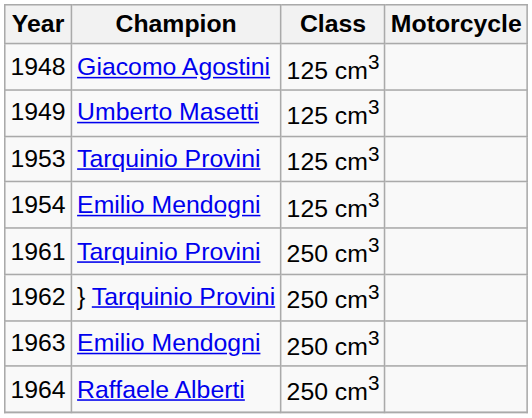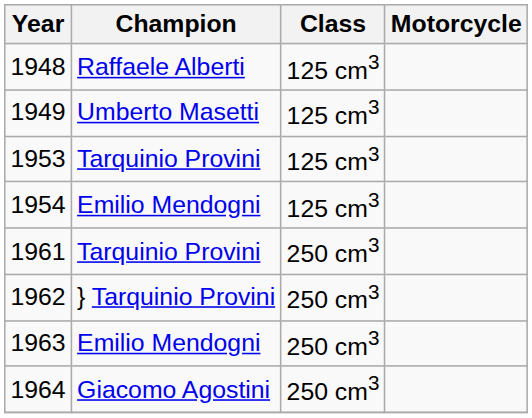1948 | Champion: Giacomo Agostini -> Raffaele Alberti
1964 | Champion: Raffaele Alberti -> Giacomo Agostini
